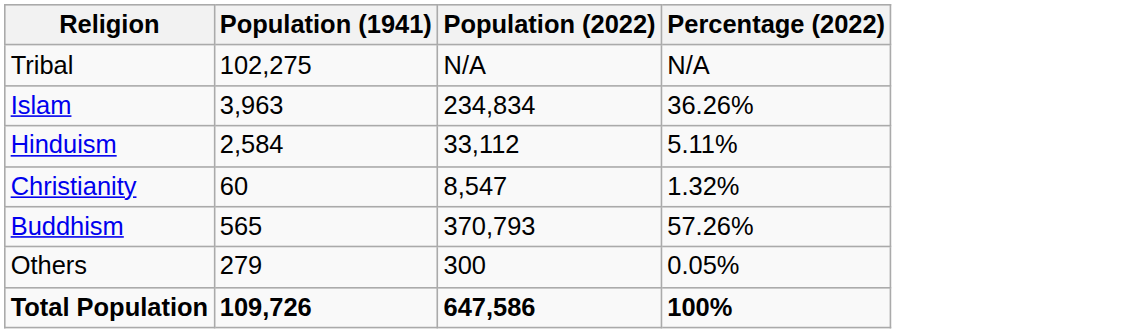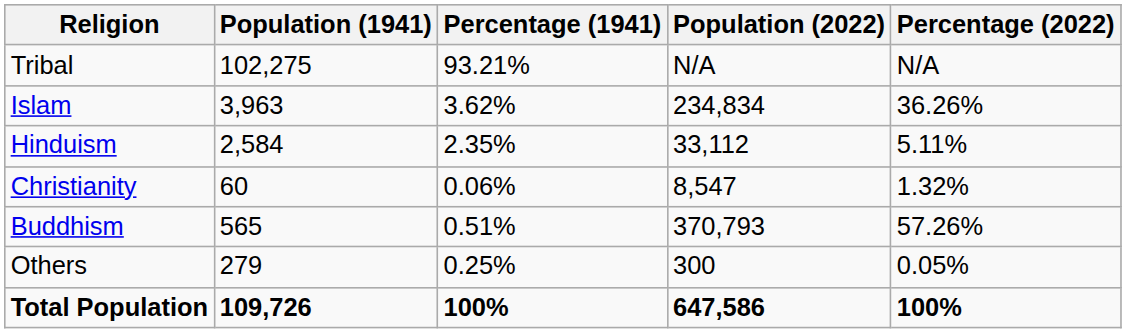+ column: Percentage (1941) | 93.21% | 3.62% | 2.35% | 0.06% | 0.51% | 0.25% | 100%
